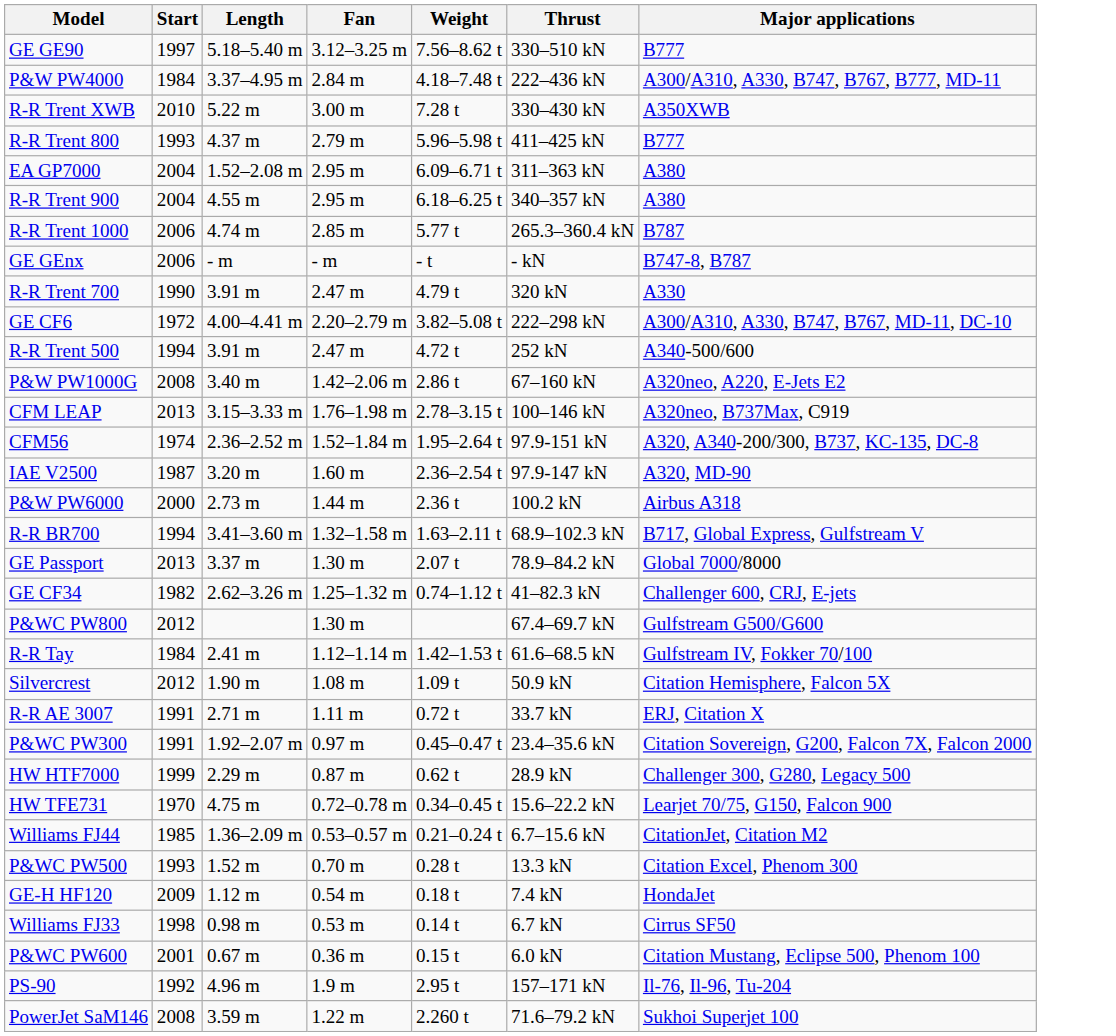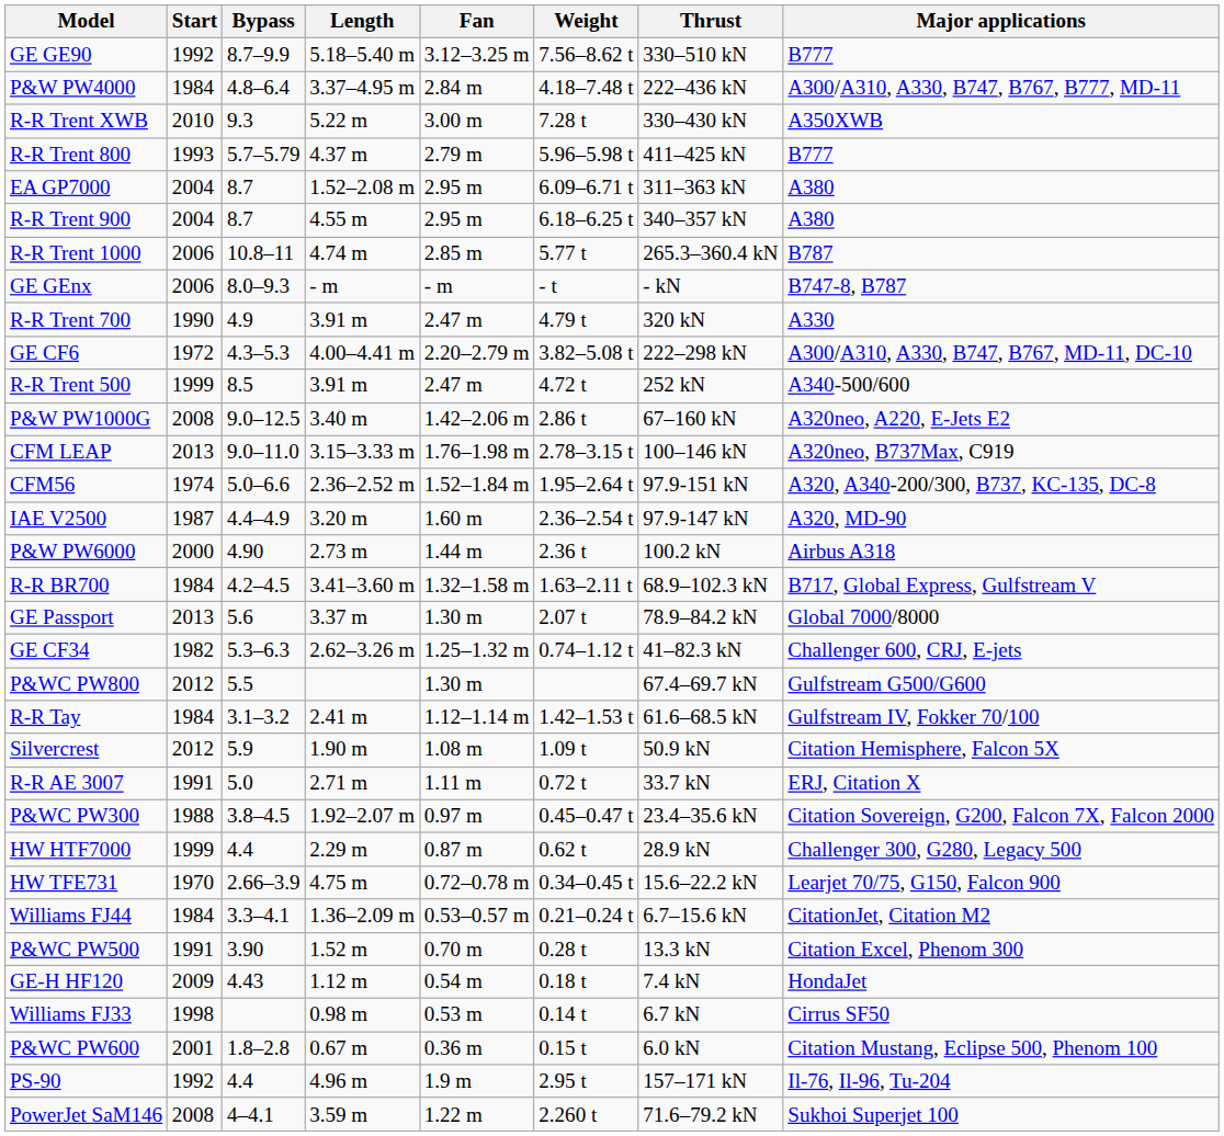+ column: Bypass | 8.7–9.9 | 4.8–6.4 | 9.3 | 5.7–5.79 | 8.7 | 8.7 | 10.8–11 | 8.0–9.3 | 4.9 | 4.3–5.3 | 8.5 | 9.0–12.5 | 9.0–11.0 | 5.0–6.6 | 4.4–4.9 | 4.90 | 4.2–4.5 | 5.6 | 5.3–6.3 | 5.5 | 3.1–3.2 | 5.9 | 5.0 | 3.8–4.5 | 4.4 | 2.66–3.9 | 3.3–4.1 | 3.90 | 4.43 | 1.8–2.8 | 4.4 | 4–4.1
GE GE90 | Start: 1997 -> 1992
R-R Trent 500 | Start: 1994 -> 1999
R-R BR700 | Start: 1994 -> 1984
P&WC PW300 | Start: 1991 -> 1988
Williams FJ44 | Start: 1985 -> 1984
P&WC PW500 | Start: 1993 -> 1991
